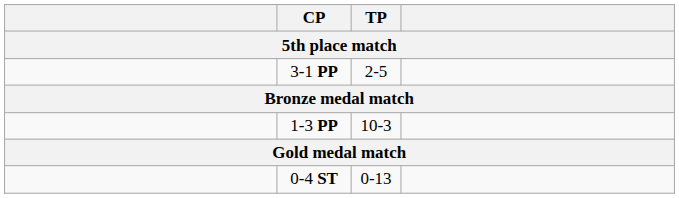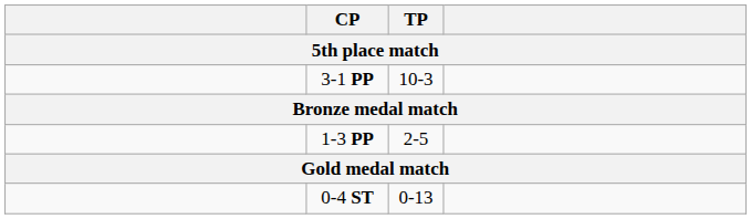3-1 PP | TP: 2-5 -> 10-3
1-3 PP | TP: 10-3 -> 2-5
